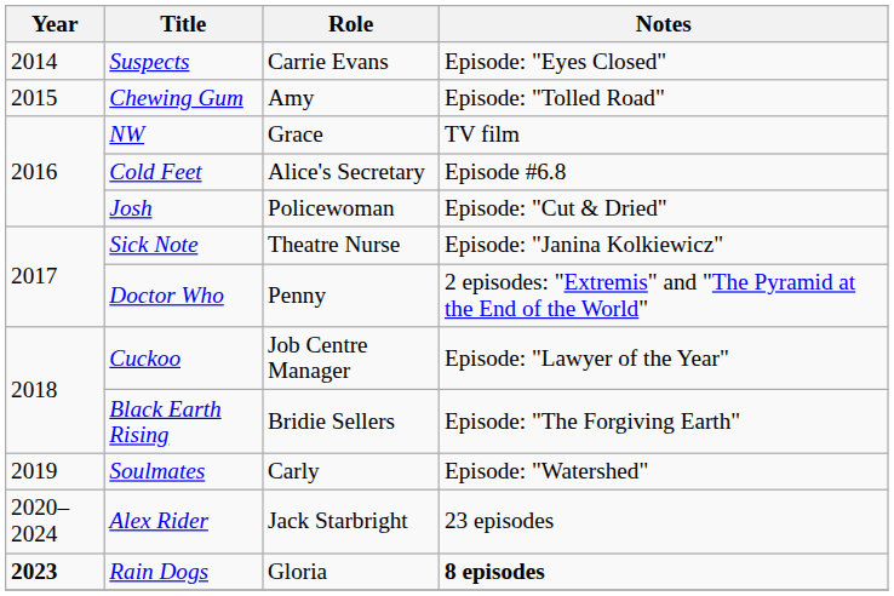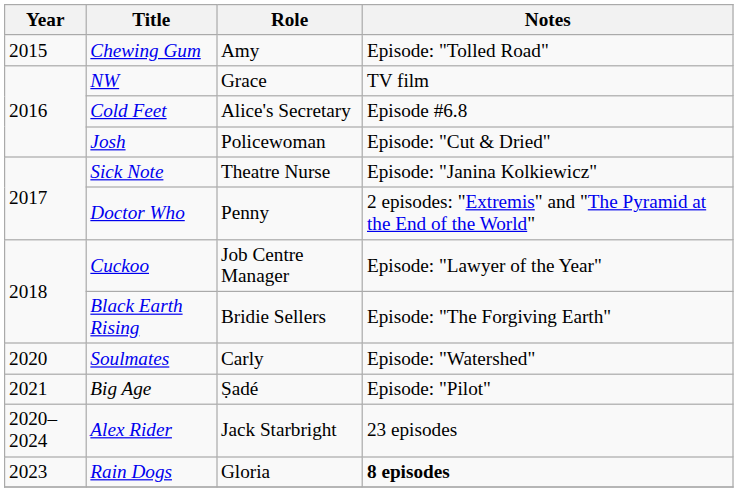- row: 2014 | Suspects | Carrie Evans | Episode: "Eyes Closed"
Soulmates | Year: 2019 -> 2020
+ row: 2021 | Big Age | Ṣadé | Episode: "Pilot"
Rain Dogs | Year: bold -> normal
